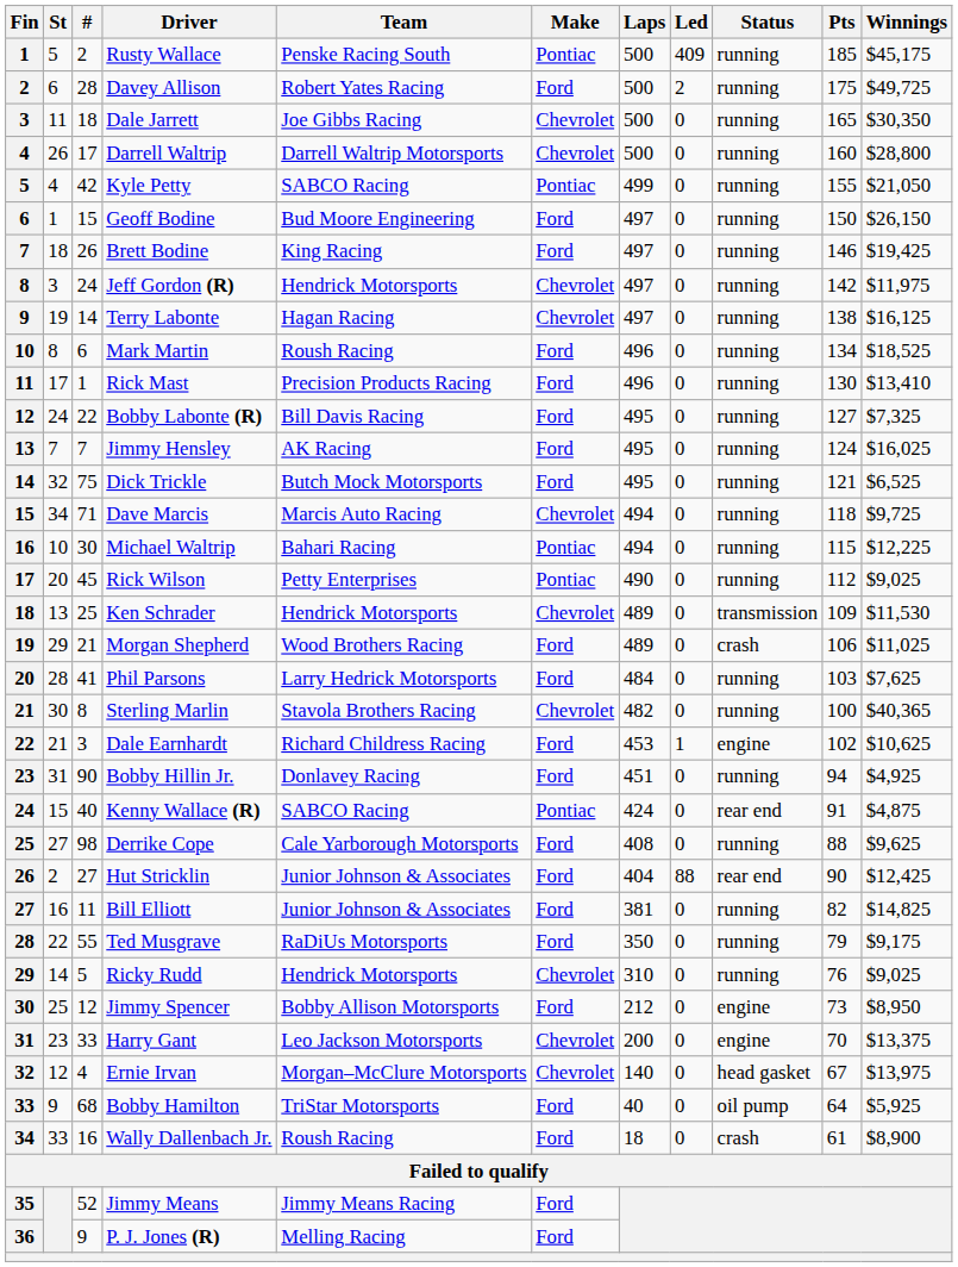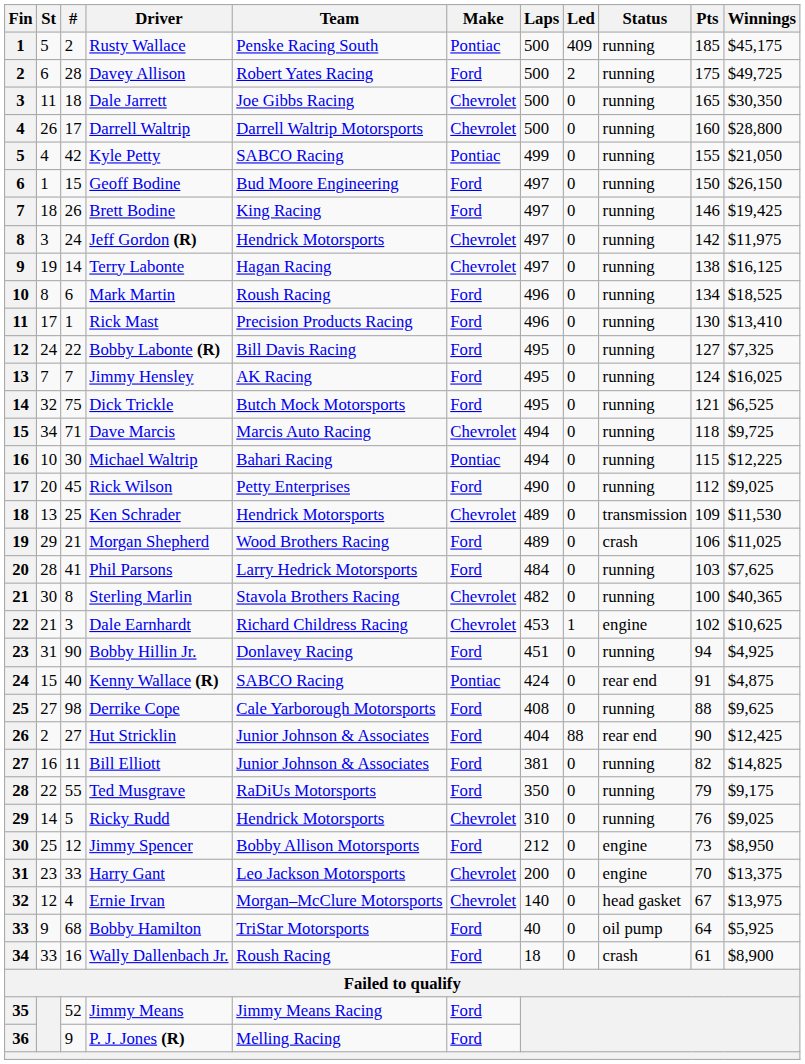Rick Wilson | Make: Pontiac -> Ford
Dale Earnhardt | Make: Ford -> Chevrolet
